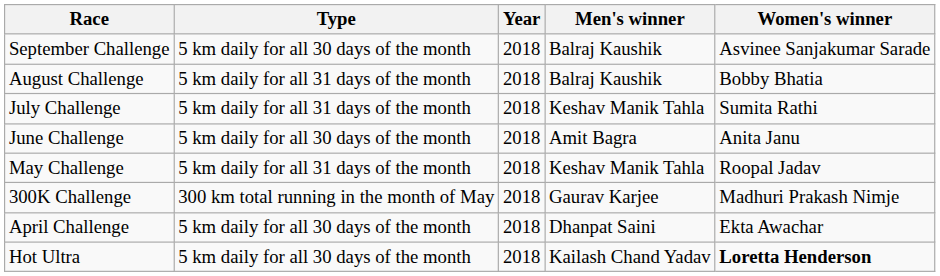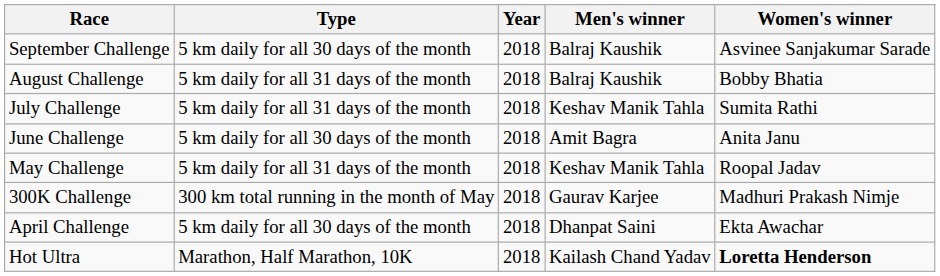Hot Ultra | Type: 5 km daily for all 30 days of the month -> Marathon, Half Marathon, 10K
